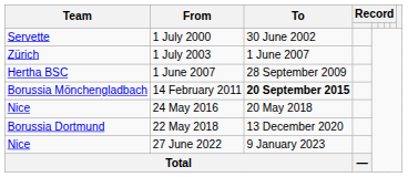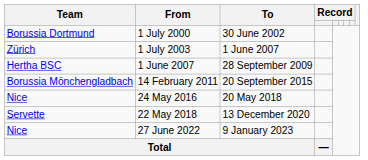1 July 2000 | Team: Servette -> Borussia Dortmund
14 February 2011 | To: bold -> normal
22 May 2018 | Team: Borussia Dortmund -> Servette
